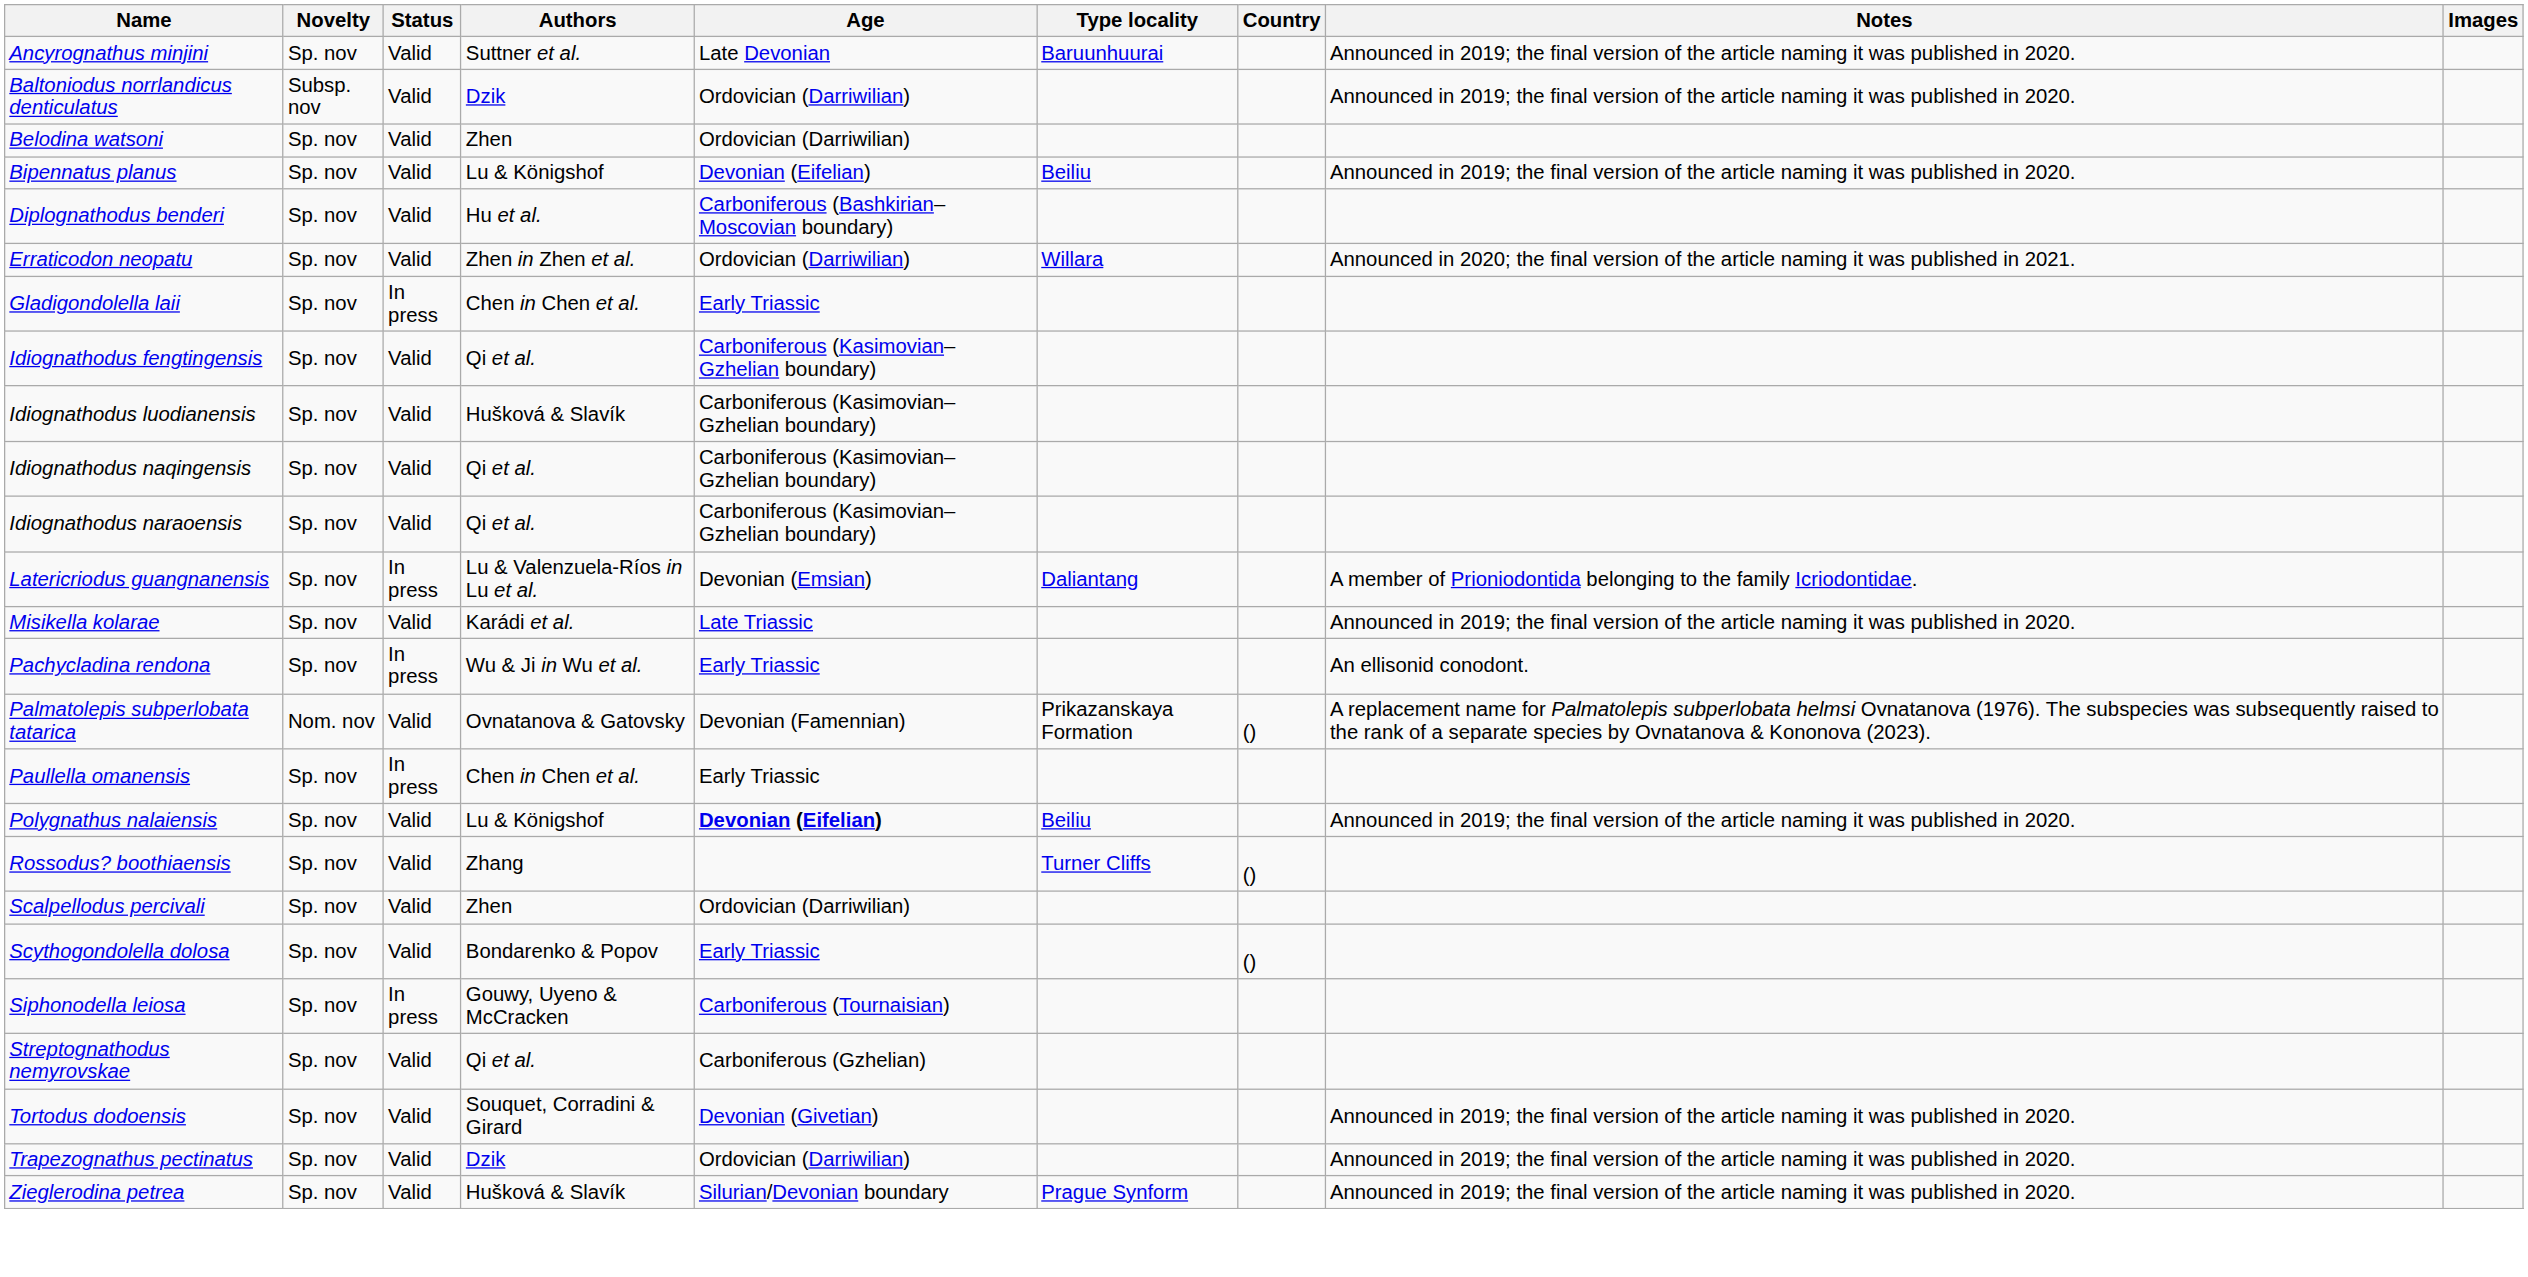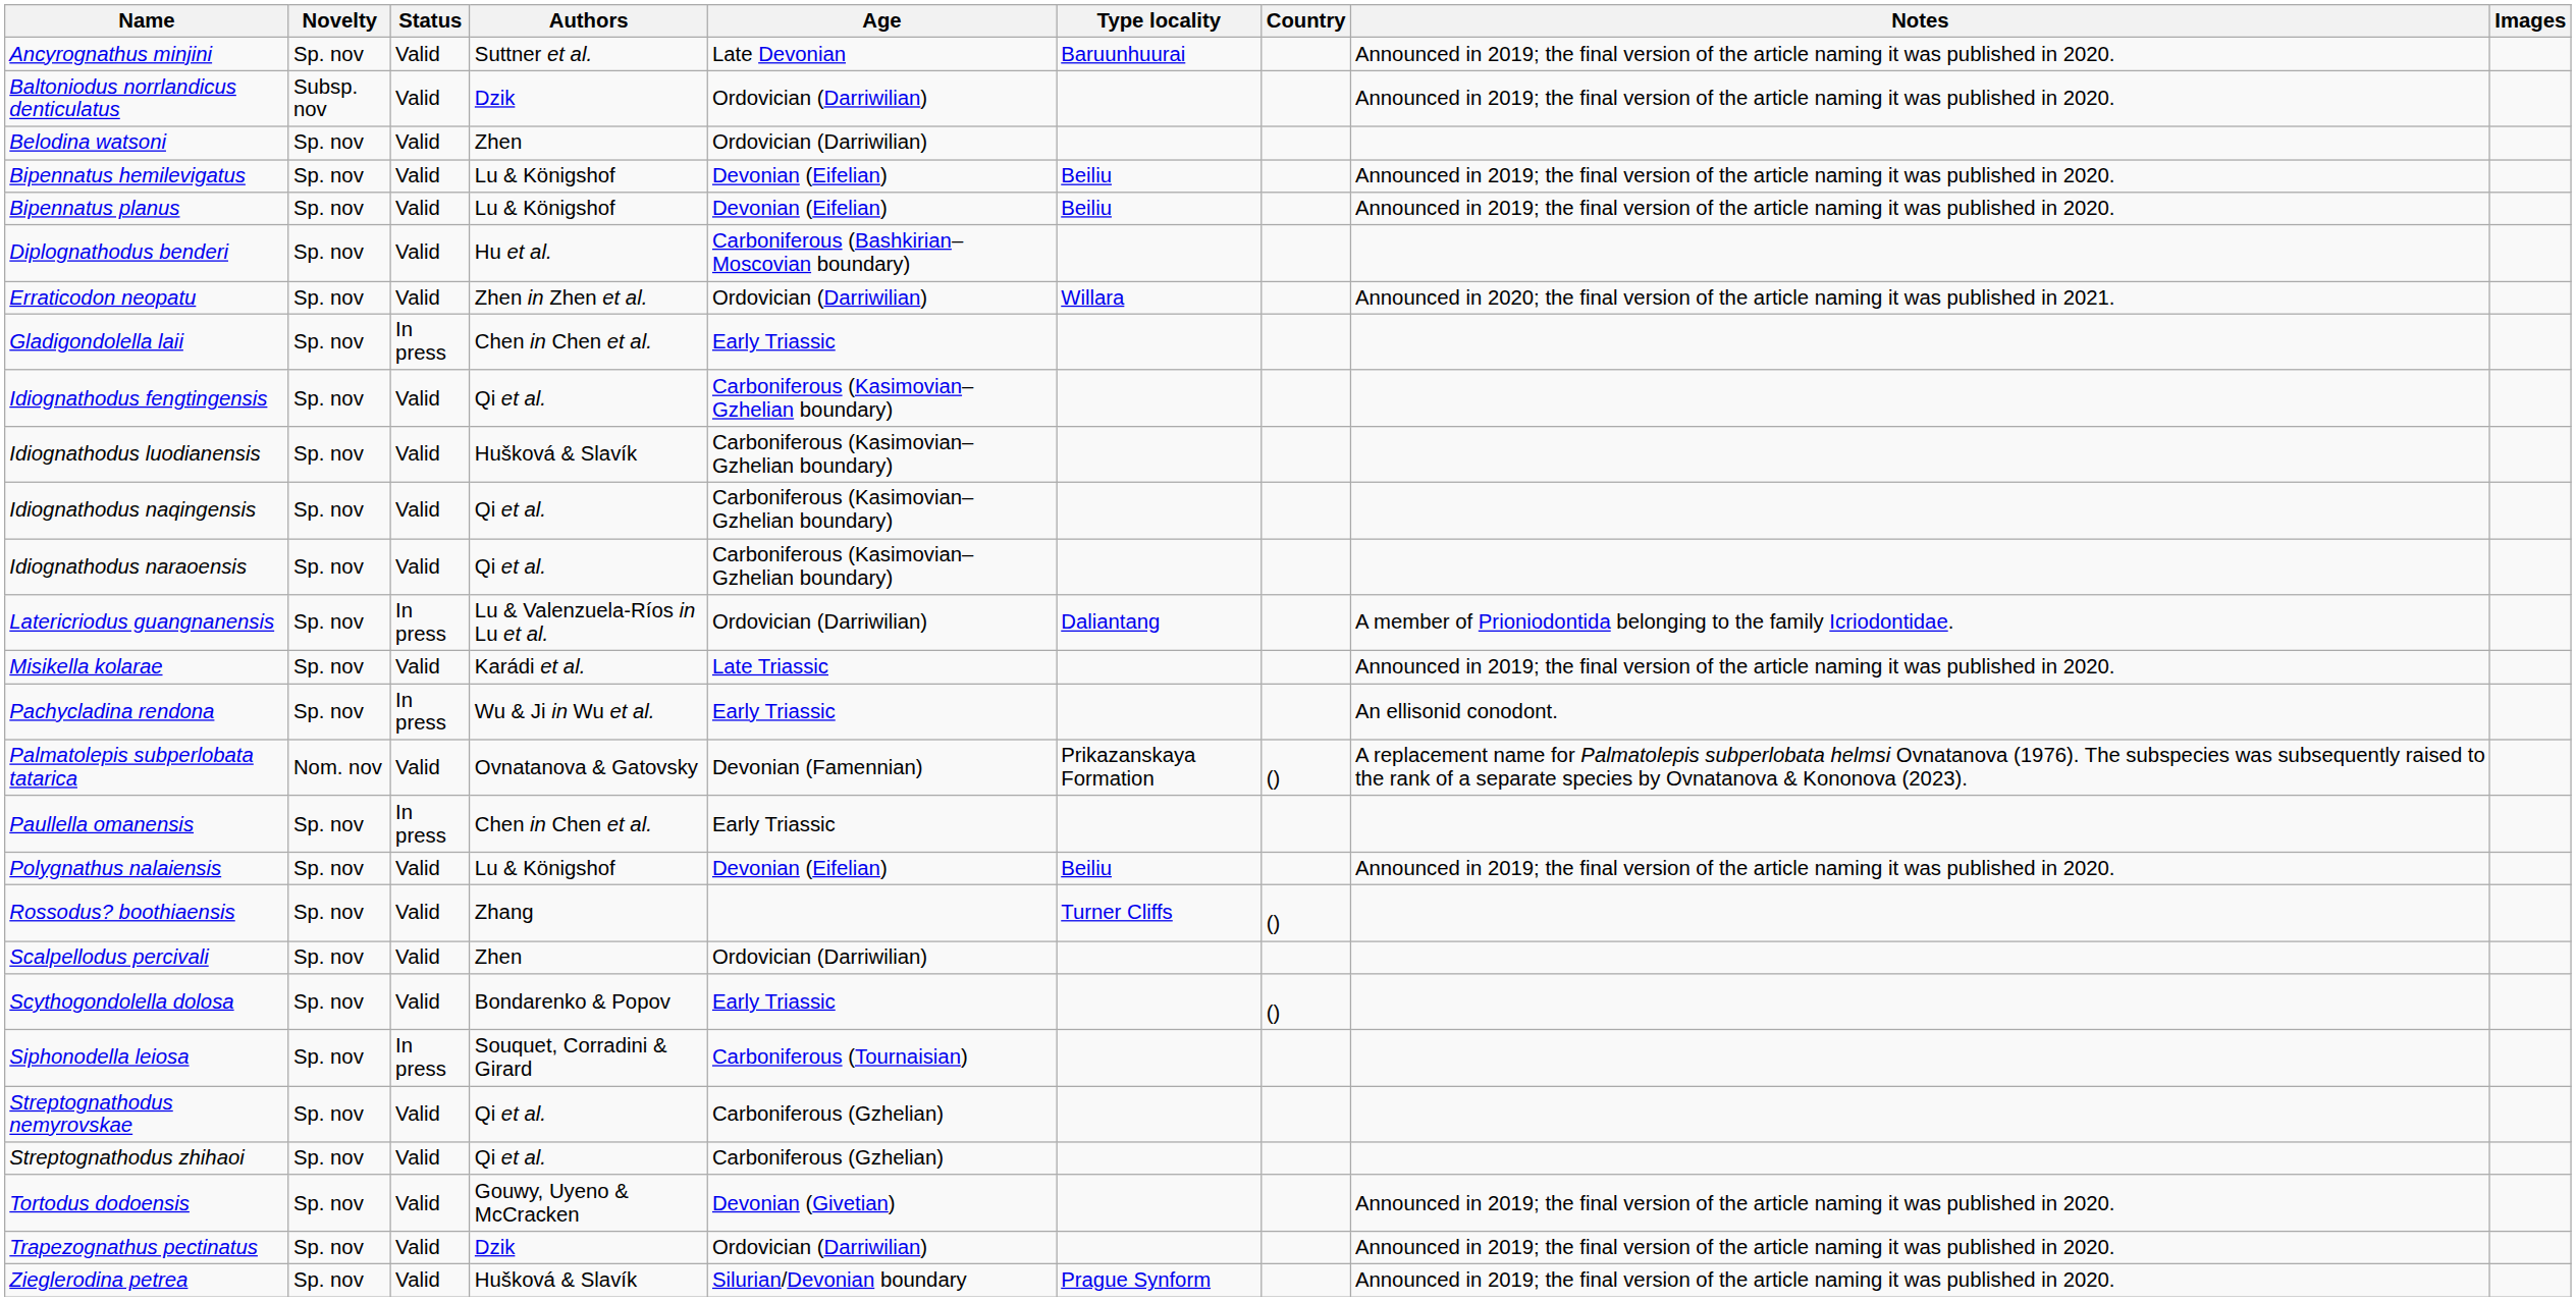+ row: Bipennatus hemilevigatus | Sp. nov | Valid | Lu & Königshof | Devonian (Eifelian) | Beiliu | Announced in 2019; the final version of the article naming it was published in 2020.
Latericriodus guangnanensis | Age: Devonian (Emsian) -> Ordovician (Darriwilian)
Polygnathus nalaiensis | Age: bold -> normal
Siphonodella leiosa | Authors: Gouwy, Uyeno & McCracken -> Souquet, Corradini & Girard
+ row: Streptognathodus zhihaoi | Sp. nov | Valid | Qi et al. | Carboniferous (Gzhelian)
Tortodus dodoensis | Authors: Souquet, Corradini & Girard -> Gouwy, Uyeno & McCracken
